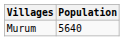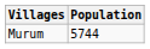Murum | Population: 5640 -> 5744
